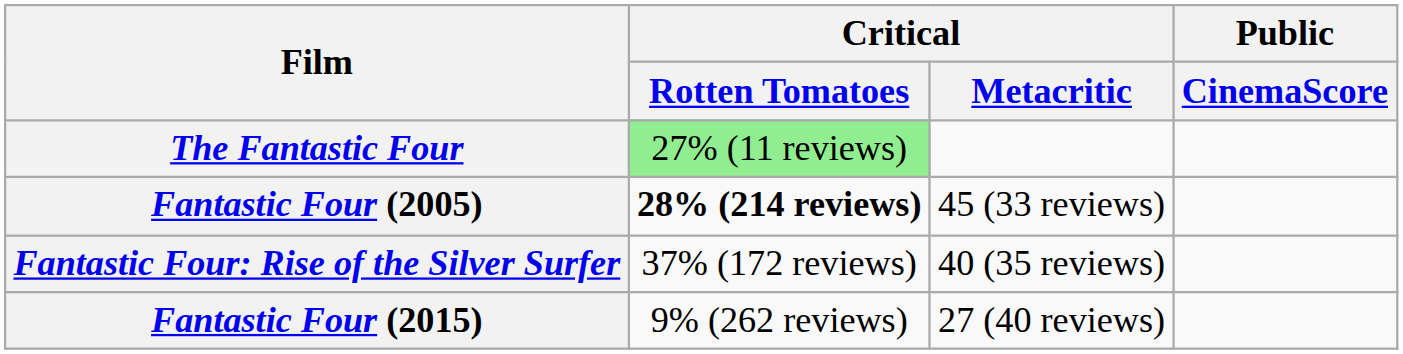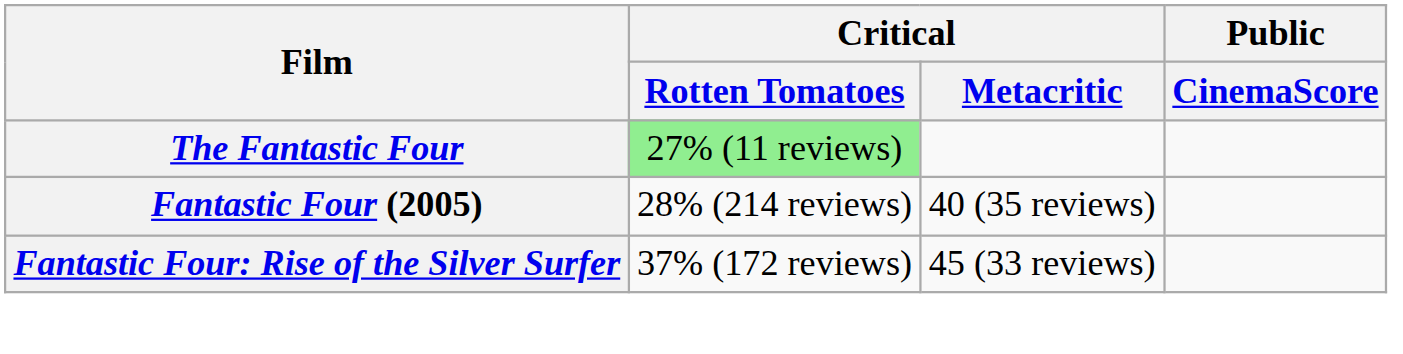Fantastic Four (2005) | Critical / Rotten Tomatoes: bold -> normal
Fantastic Four (2005) | Critical / Metacritic: 45 (33 reviews) -> 40 (35 reviews)
Fantastic Four: Rise of the Silver Surfer | Critical / Metacritic: 40 (35 reviews) -> 45 (33 reviews)
- row: Fantastic Four (2015) | 9% (262 reviews) | 27 (40 reviews)
